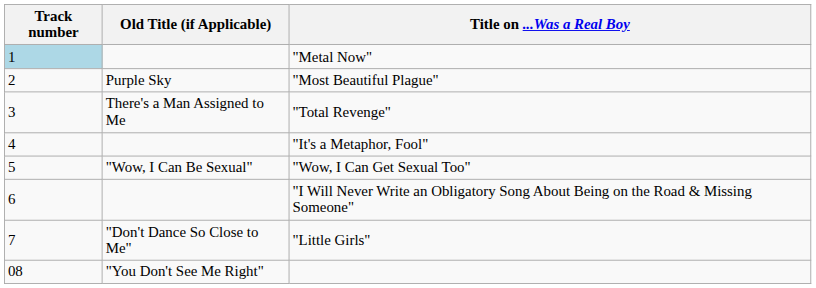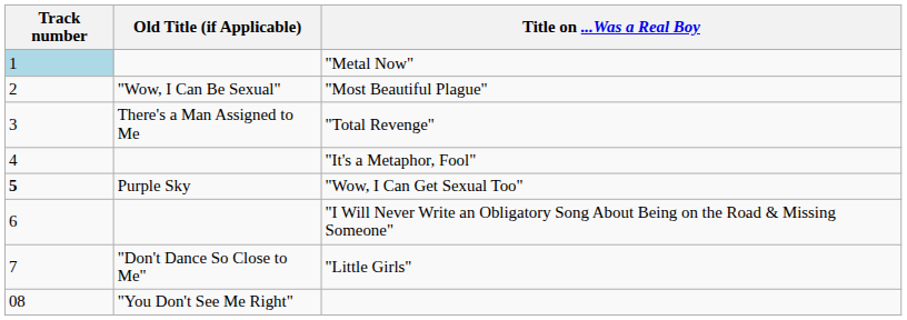"Most Beautiful Plague" | Old Title (if Applicable): Purple Sky -> "Wow, I Can Be Sexual"
"Wow, I Can Get Sexual Too" | Track number: normal -> bold
"Wow, I Can Get Sexual Too" | Old Title (if Applicable): "Wow, I Can Be Sexual" -> Purple Sky
